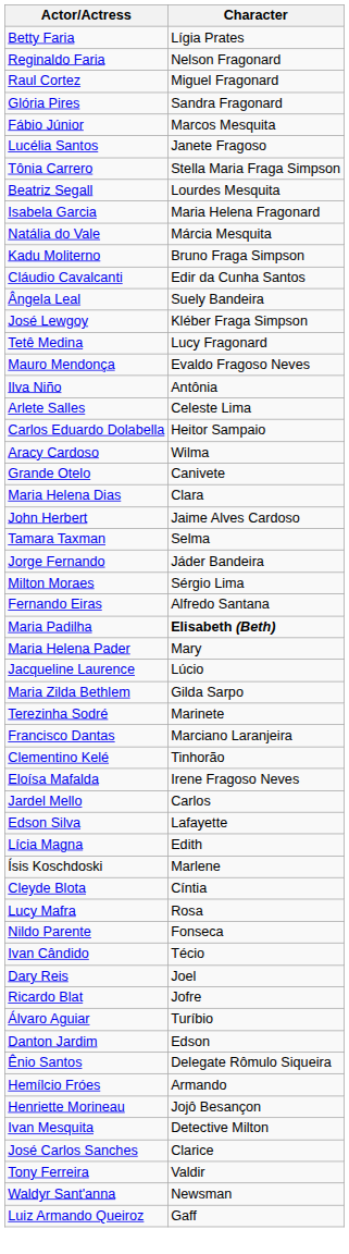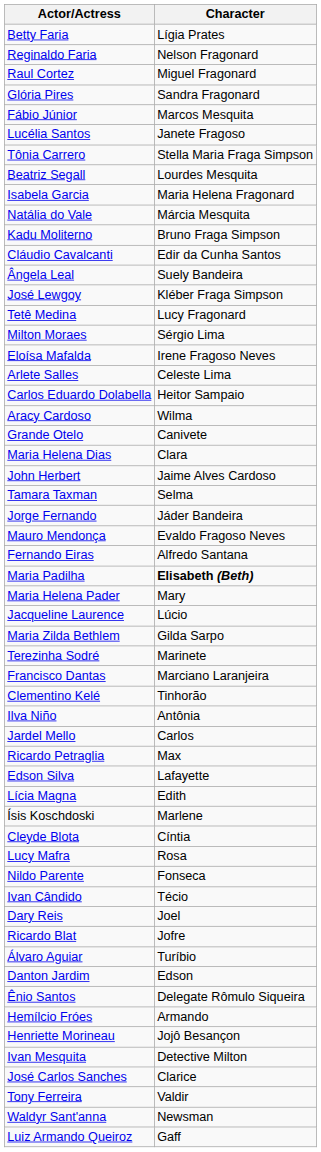rows swapped: Mauro Mendonça <-> Milton Moraes
rows swapped: Eloísa Mafalda <-> Ilva Niño
+ row: Ricardo Petraglia | Max
